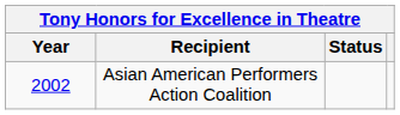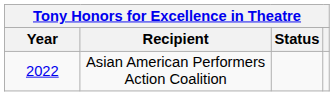Asian American Performers Action Coalition | Year: 2002 -> 2022
